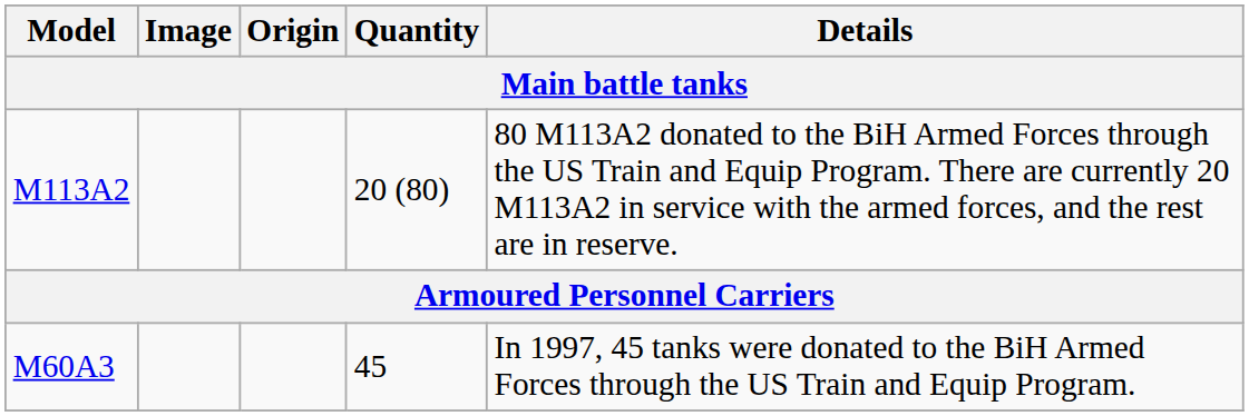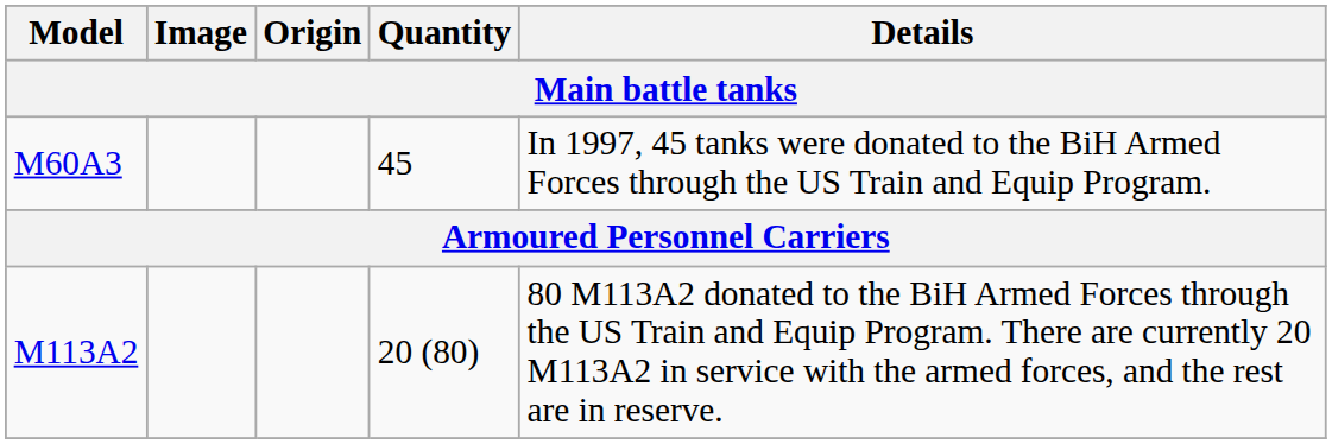rows swapped: M60A3 <-> M113A2
